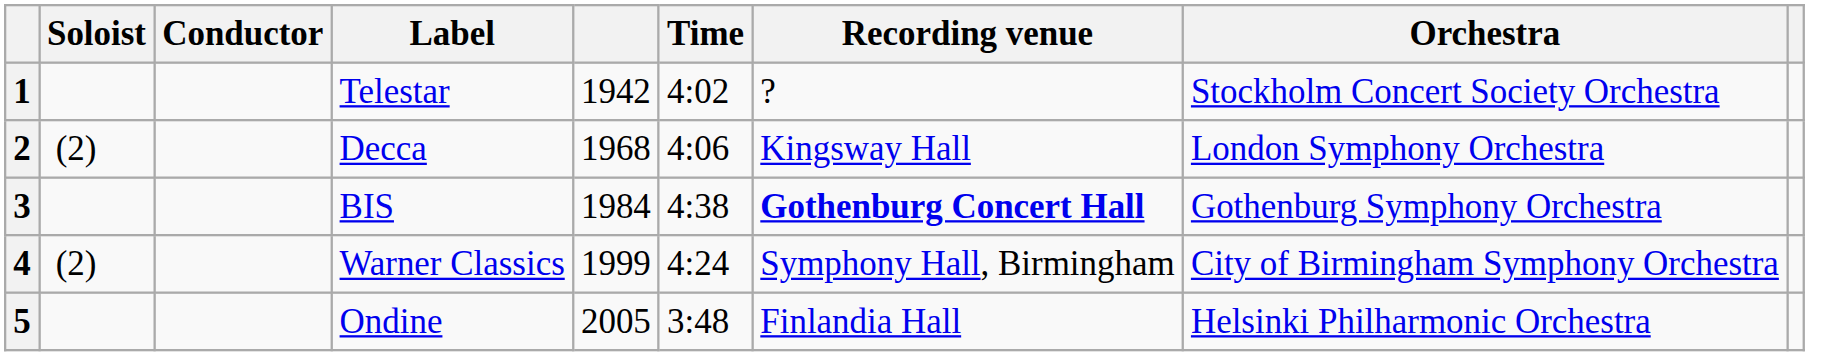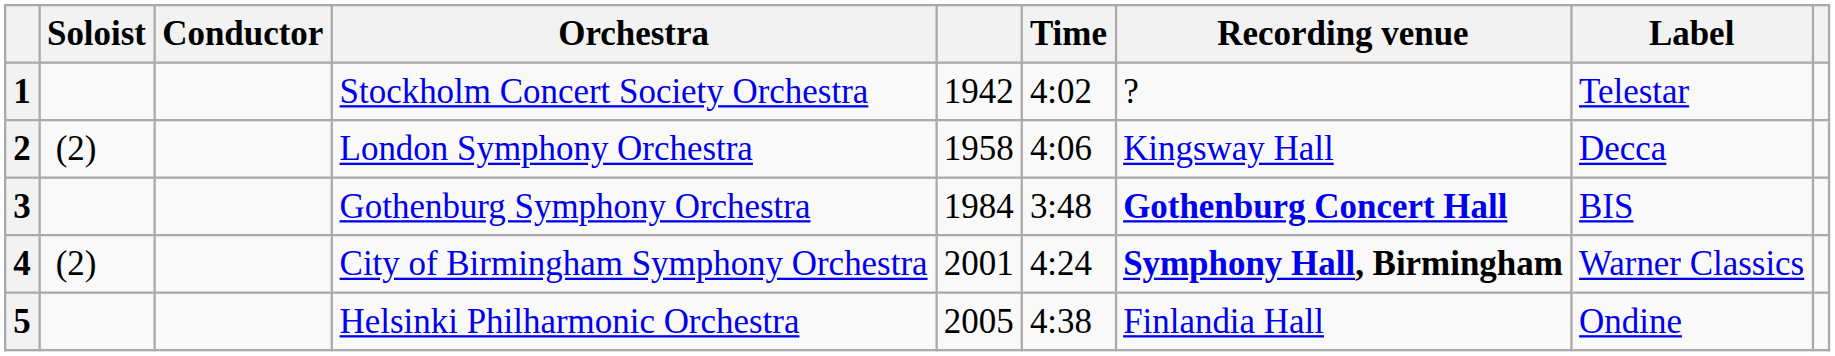columns swapped: Orchestra <-> Label
2 | column 5: 1968 -> 1958
3 | Time: 4:38 -> 3:48
4 | column 5: 1999 -> 2001
4 | Recording venue: normal -> bold
5 | Time: 3:48 -> 4:38
